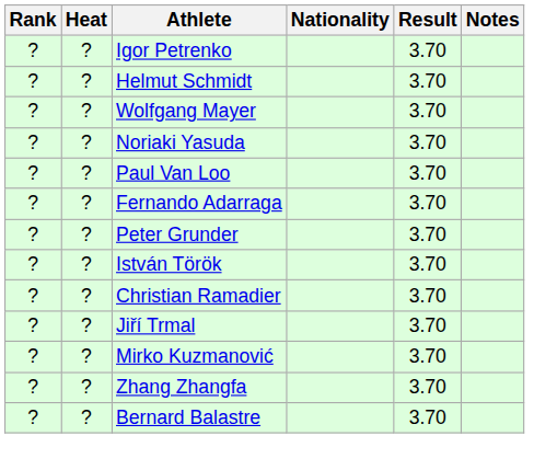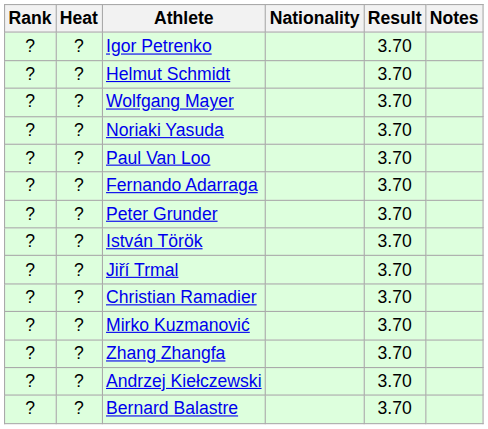rows swapped: Jiří Trmal <-> Christian Ramadier
+ row: ? | ? | Andrzej Kiełczewski | 3.70
